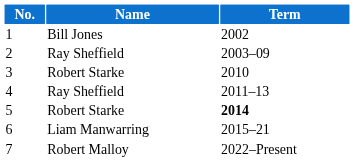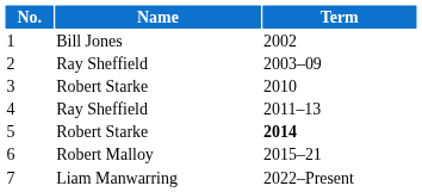6 | Name: Liam Manwarring -> Robert Malloy
7 | Name: Robert Malloy -> Liam Manwarring
